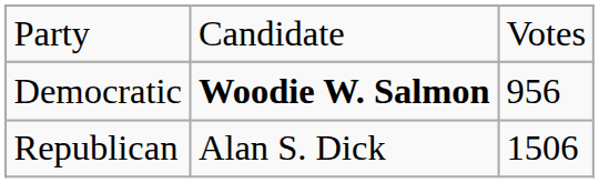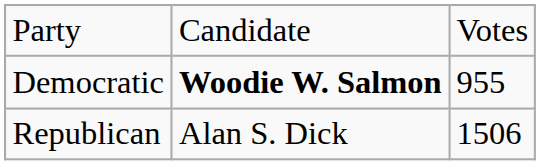Democratic | column 3: 956 -> 955
